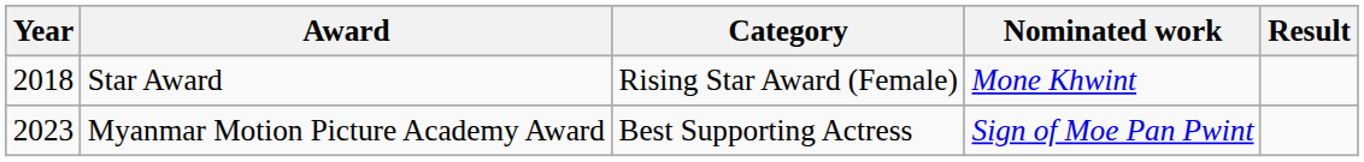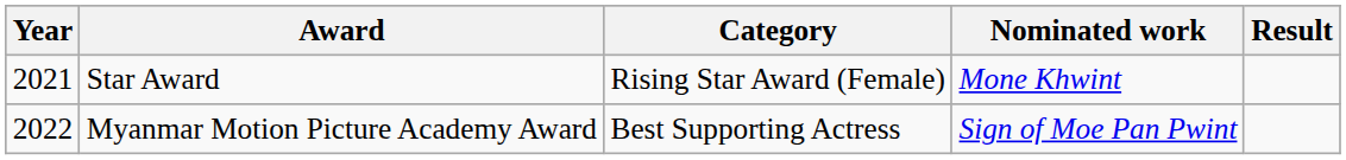Star Award | Year: 2018 -> 2021
Myanmar Motion Picture Academy Award | Year: 2023 -> 2022
